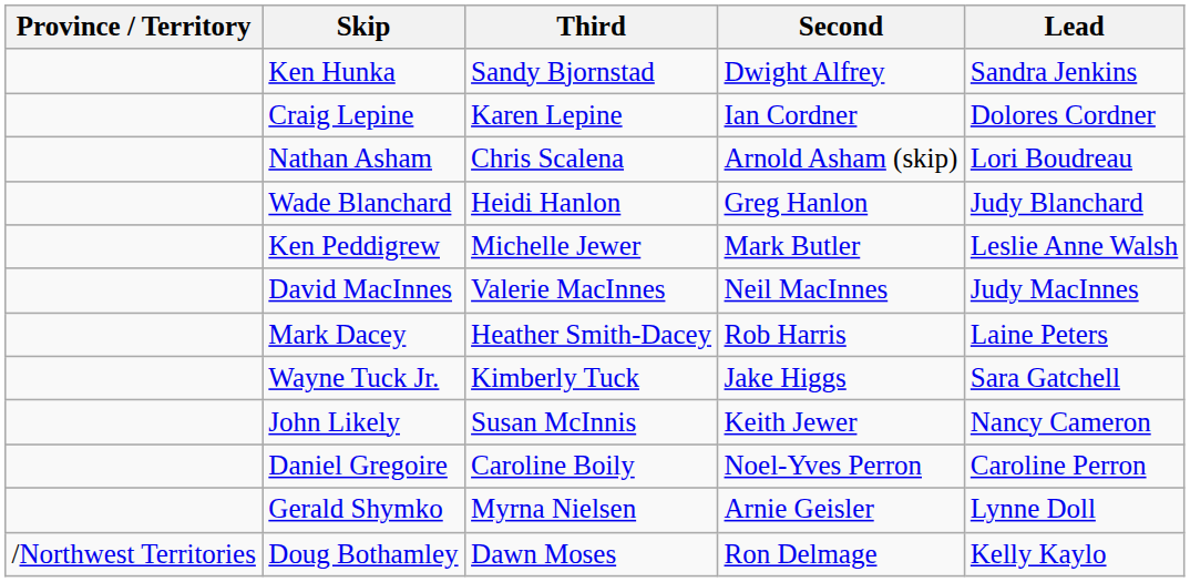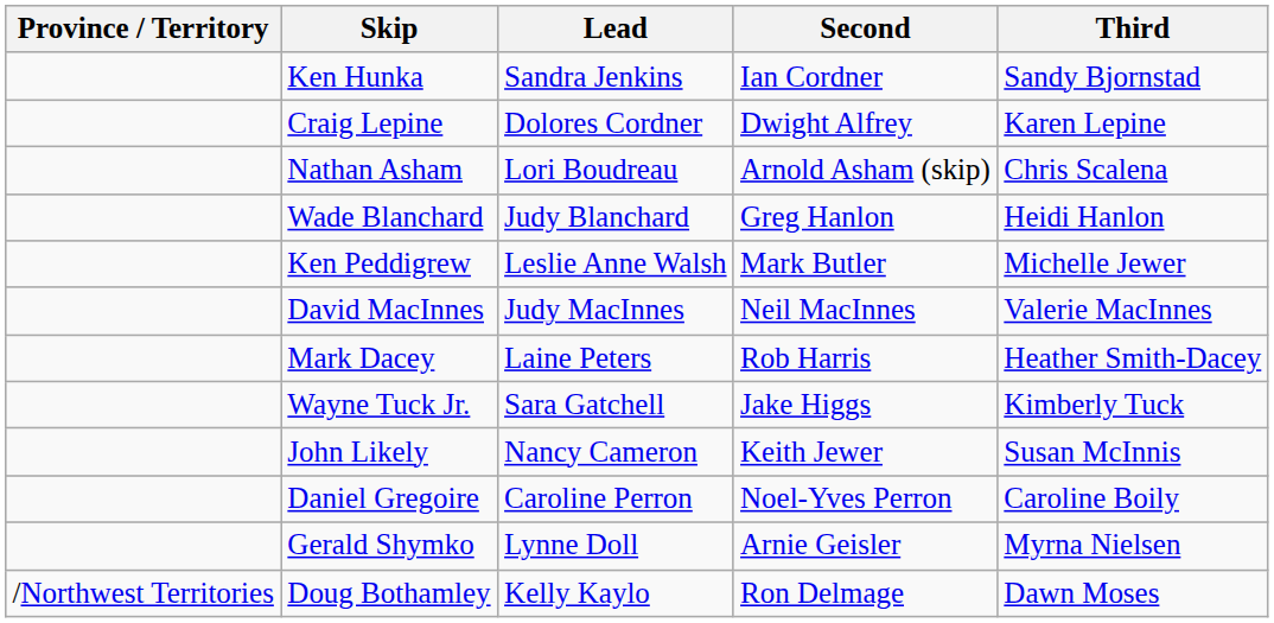columns swapped: Third <-> Lead
Ken Hunka | Second: Dwight Alfrey -> Ian Cordner
Craig Lepine | Second: Ian Cordner -> Dwight Alfrey
